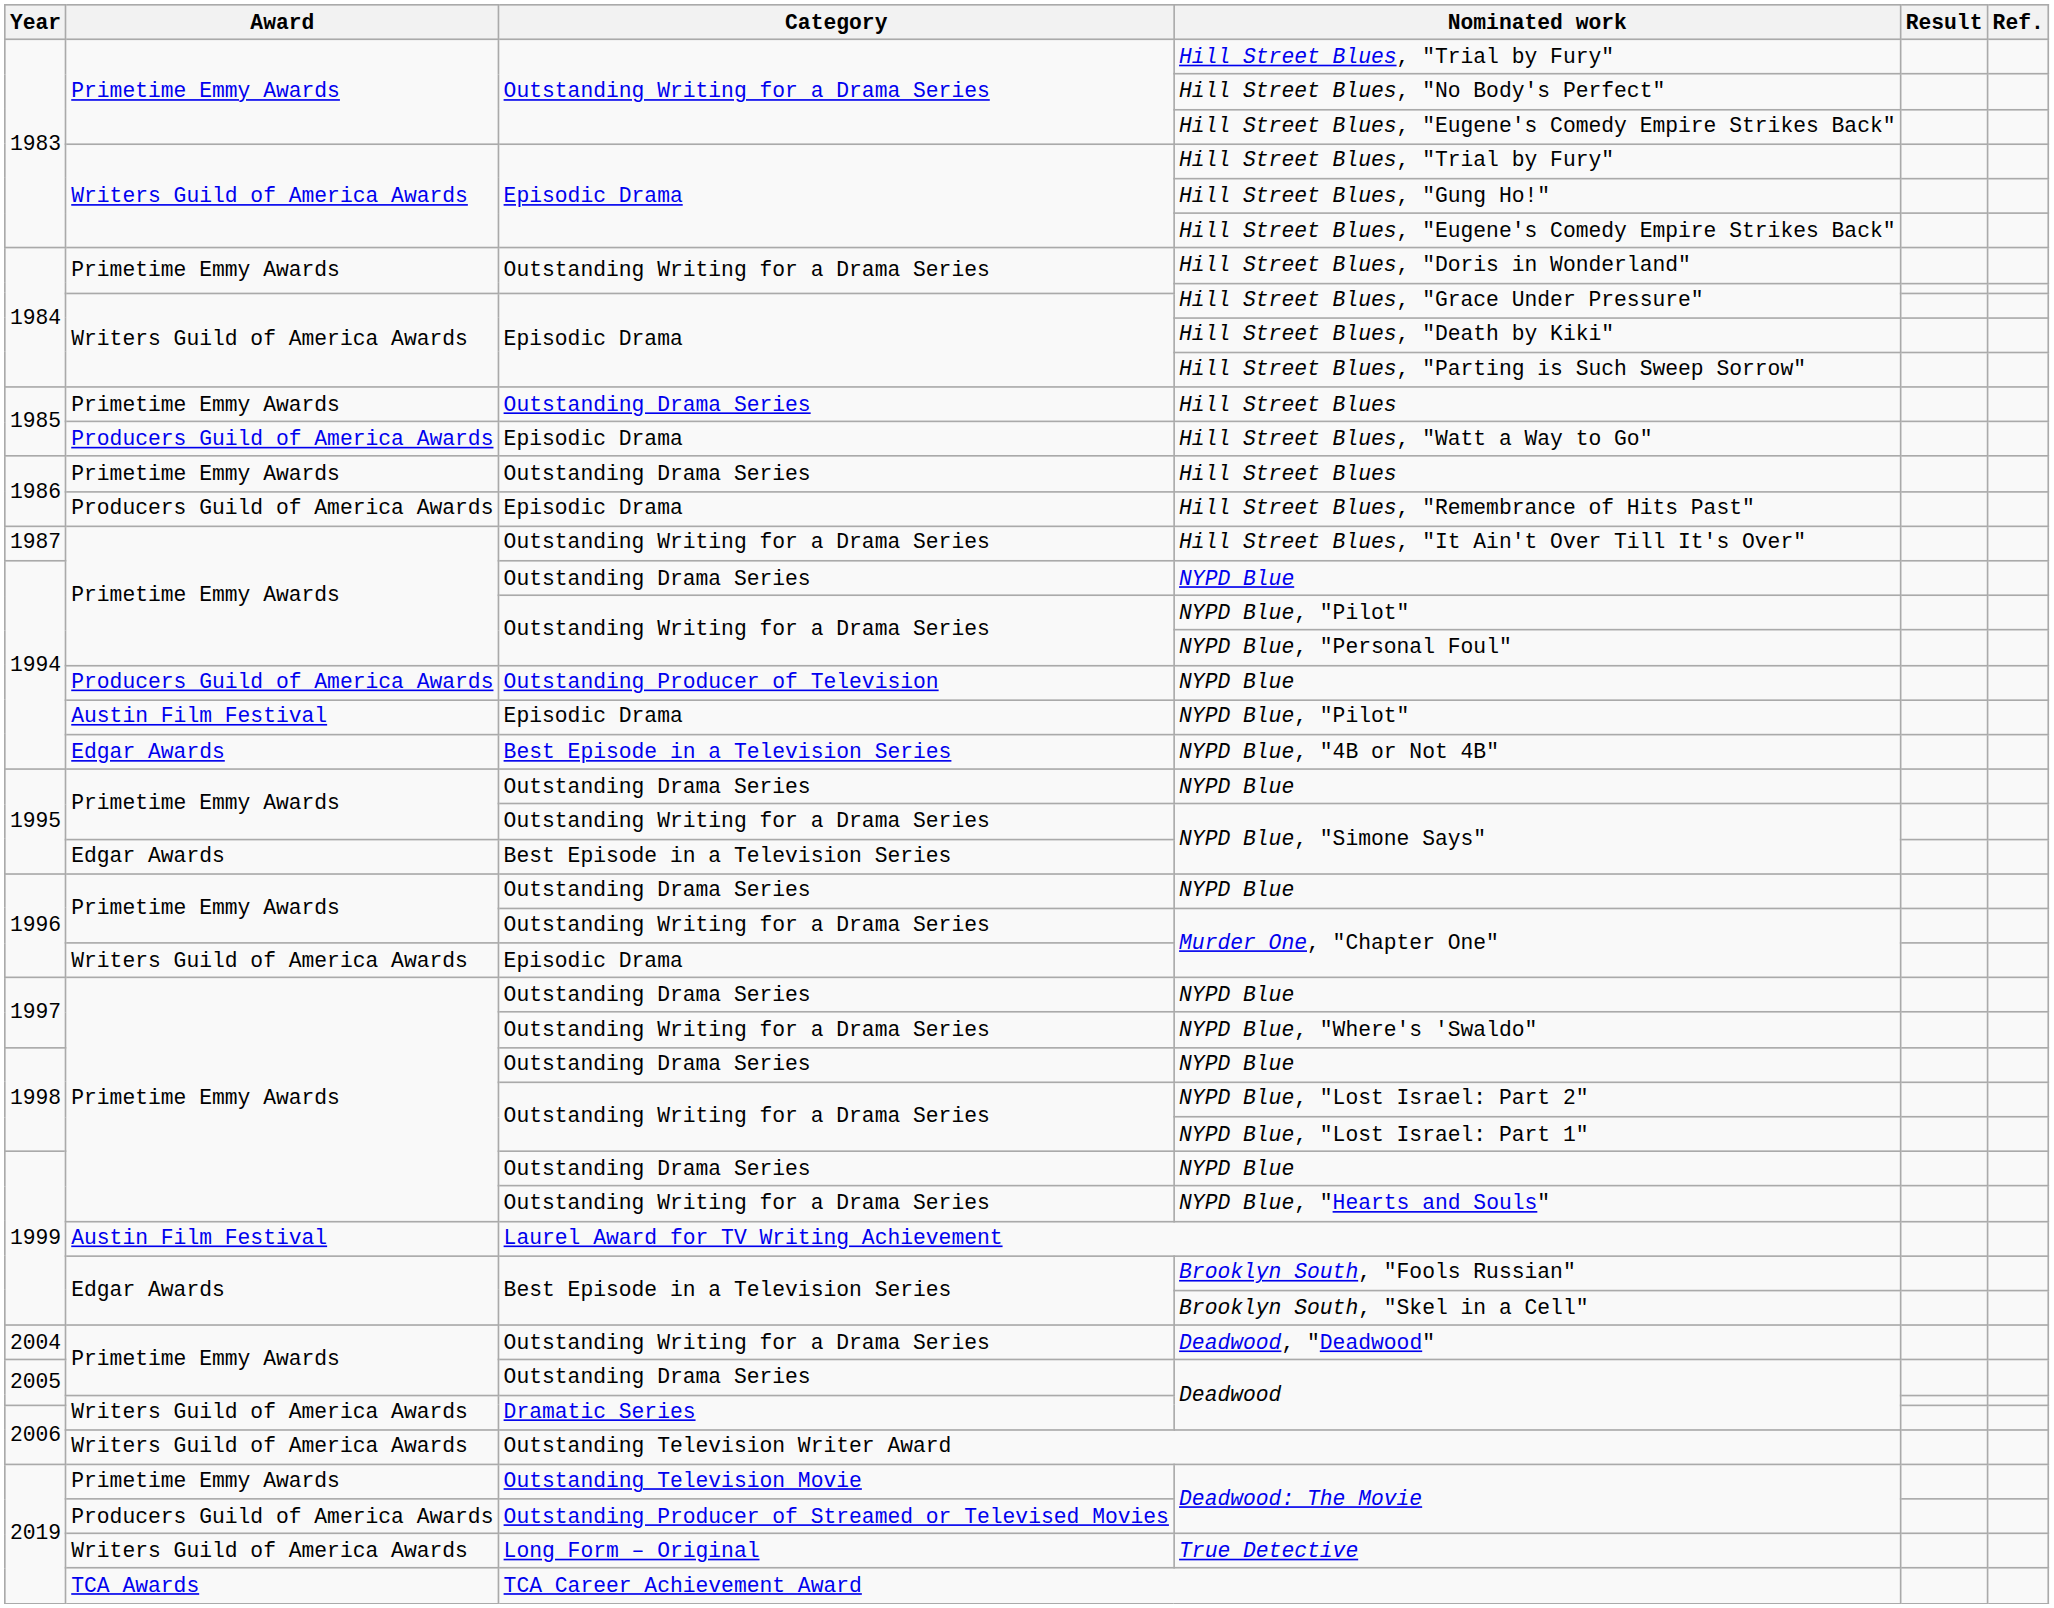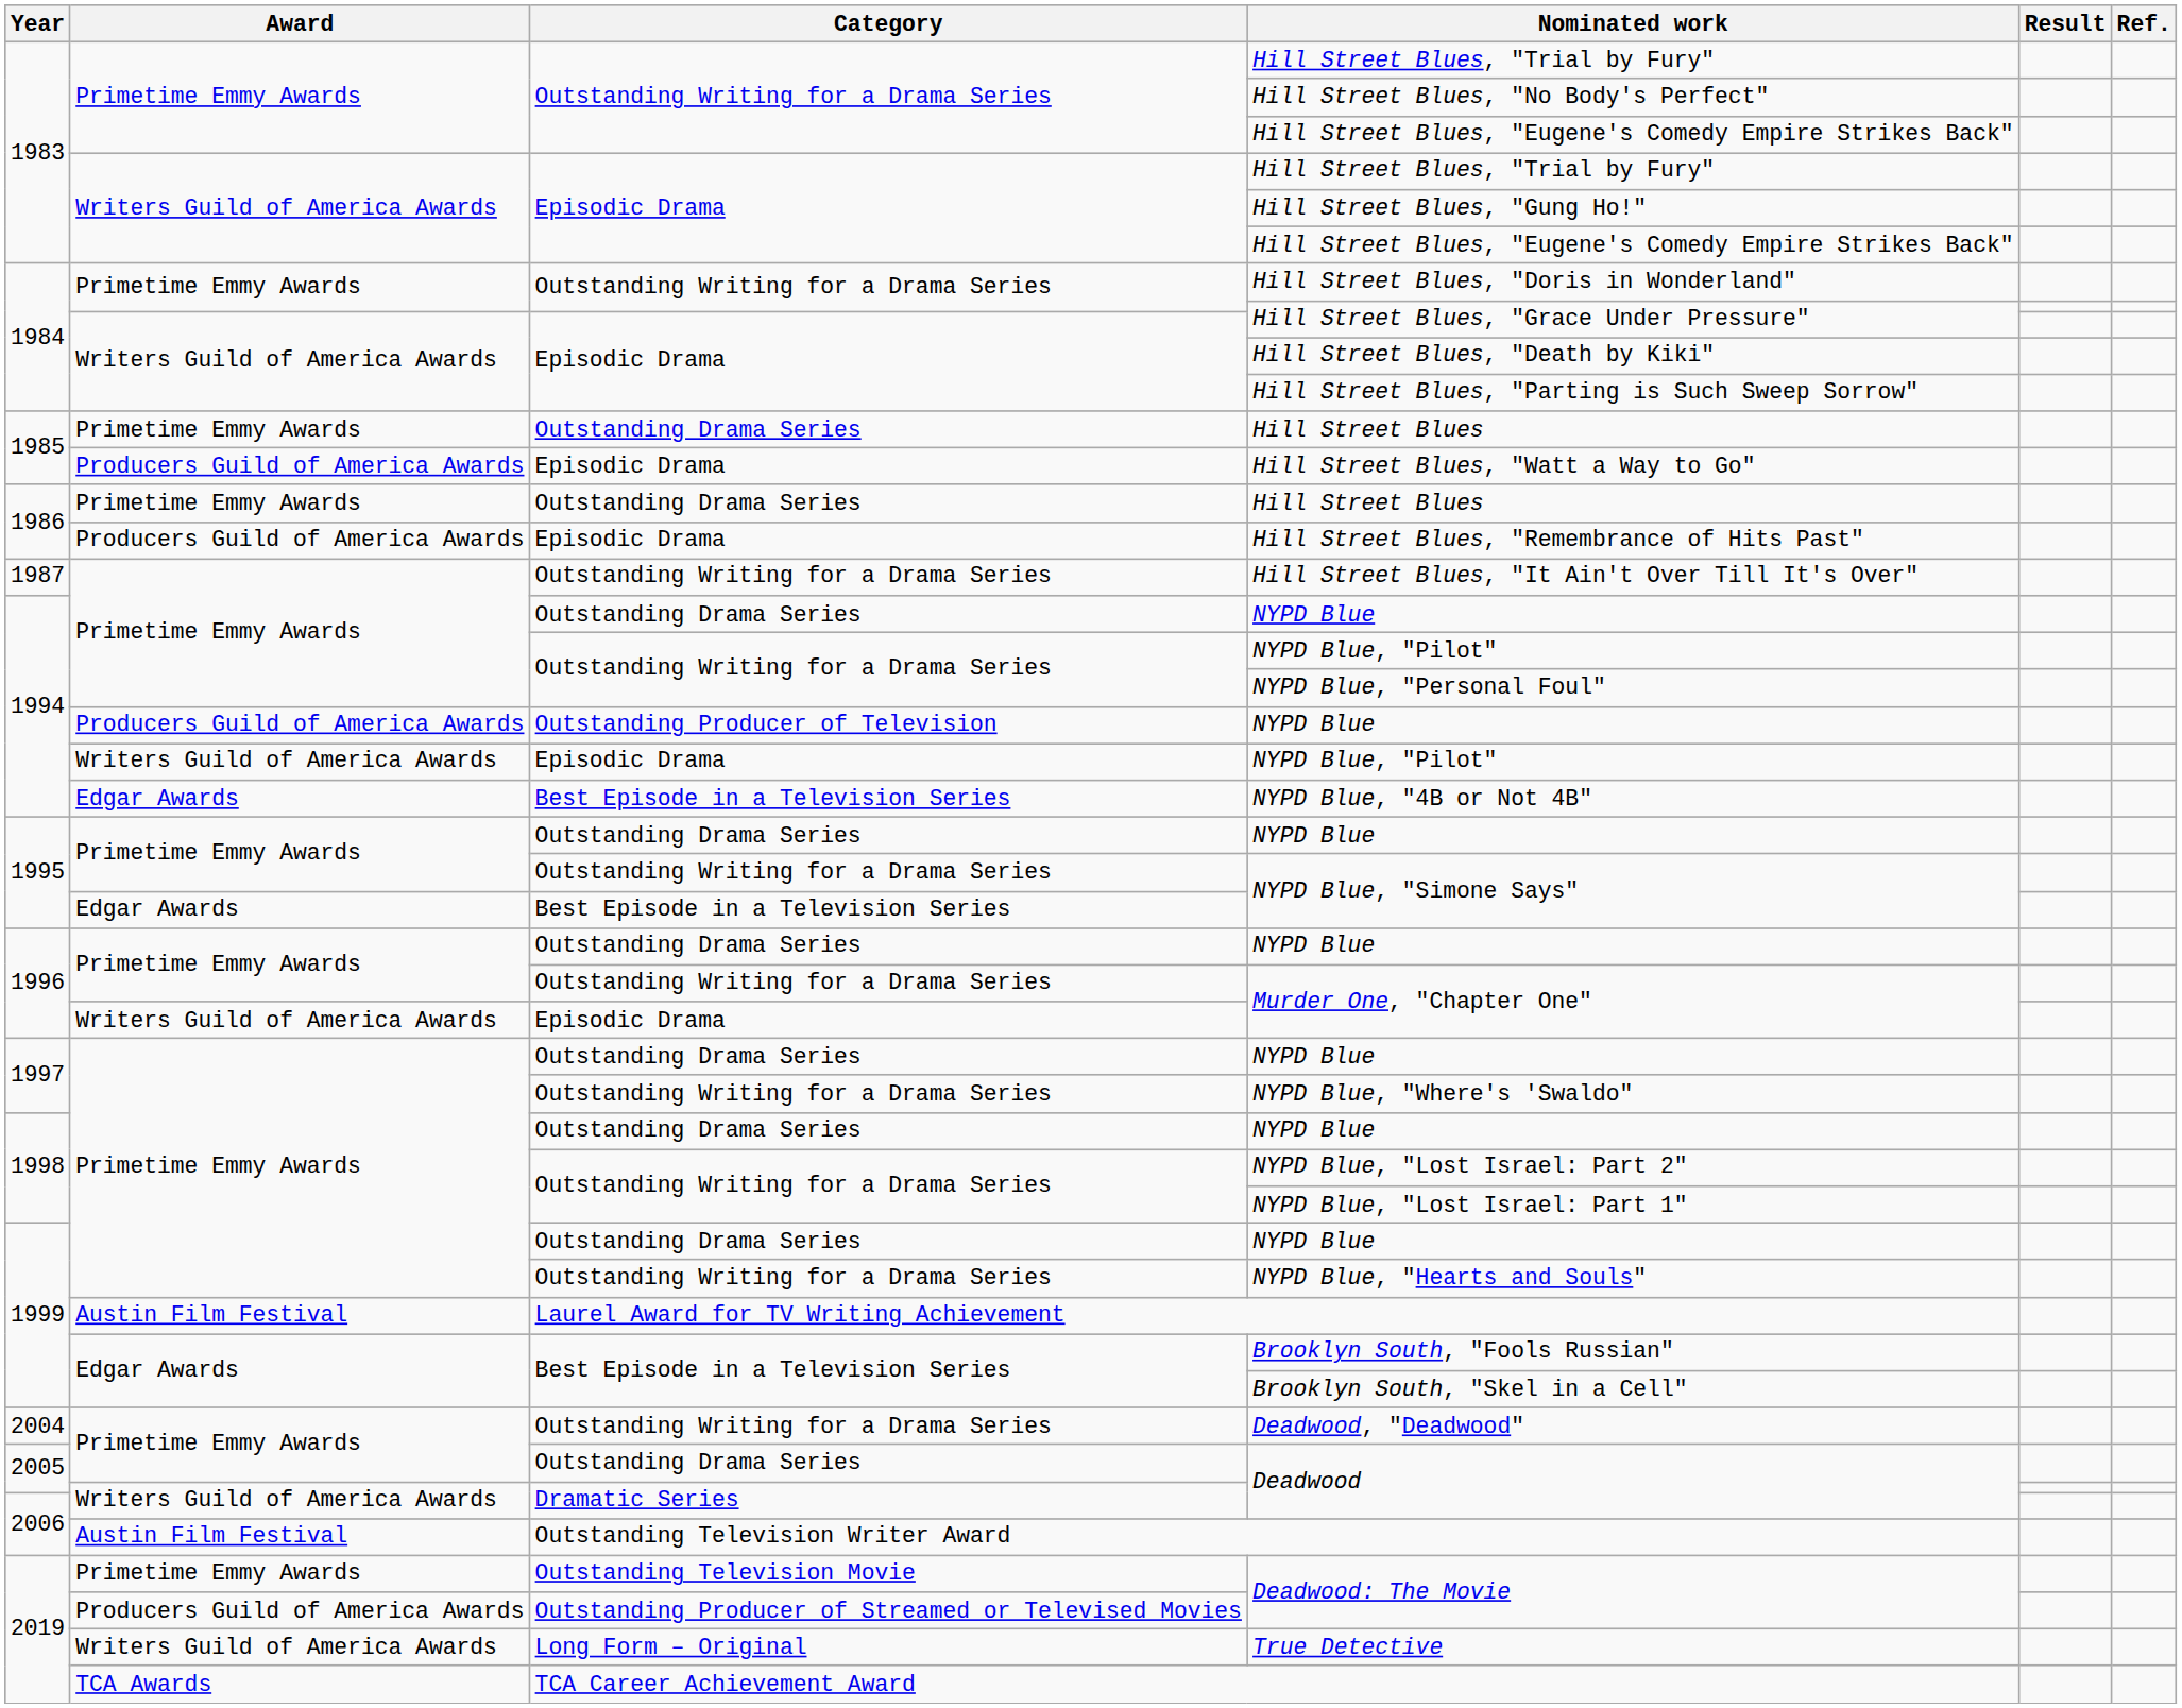Episodic Drama / NYPD Blue, "Pilot" | Award: Austin Film Festival -> Writers Guild of America Awards
Outstanding Television Writer Award | Award: Writers Guild of America Awards -> Austin Film Festival
